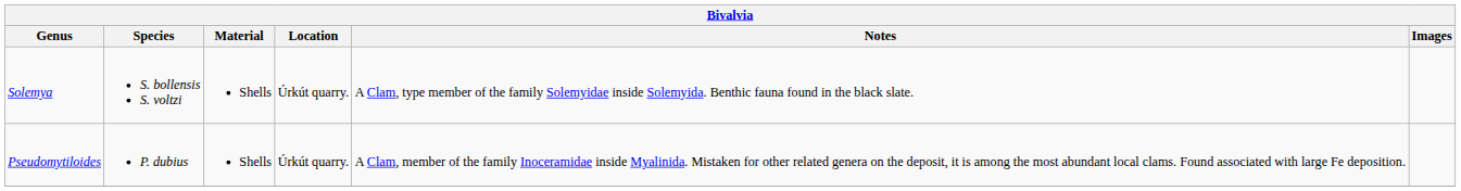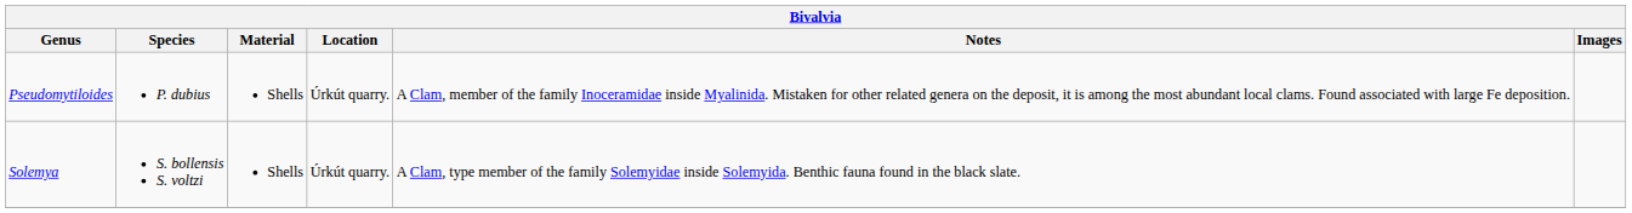rows swapped: Pseudomytiloides <-> Solemya
